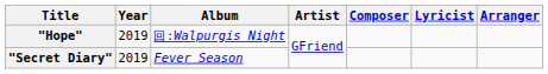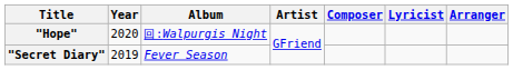"Hope" | Year: 2019 -> 2020
